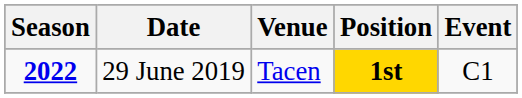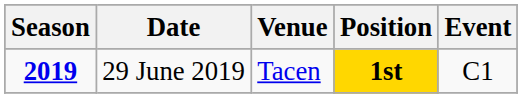29 June 2019 | Season: 2022 -> 2019
